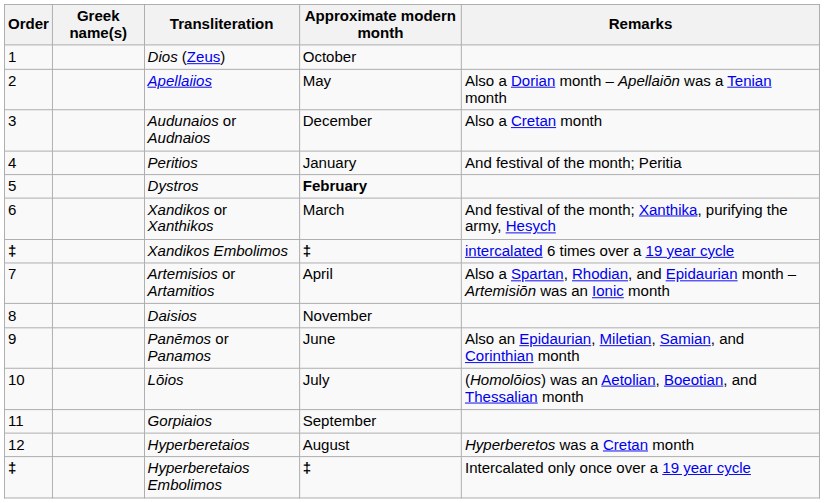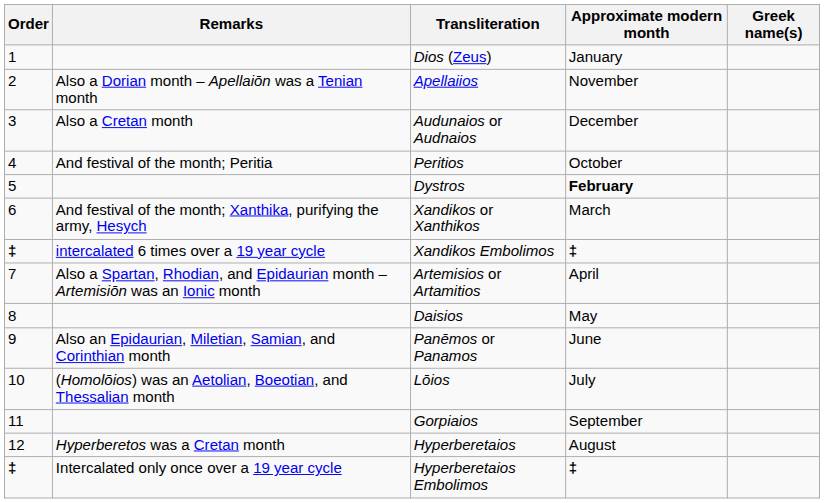columns swapped: Greek name(s) <-> Remarks
Dios (Zeus) | Approximate modern month: October -> January
Apellaiios | Approximate modern month: May -> November
Peritios | Approximate modern month: January -> October
Daisios | Approximate modern month: November -> May
